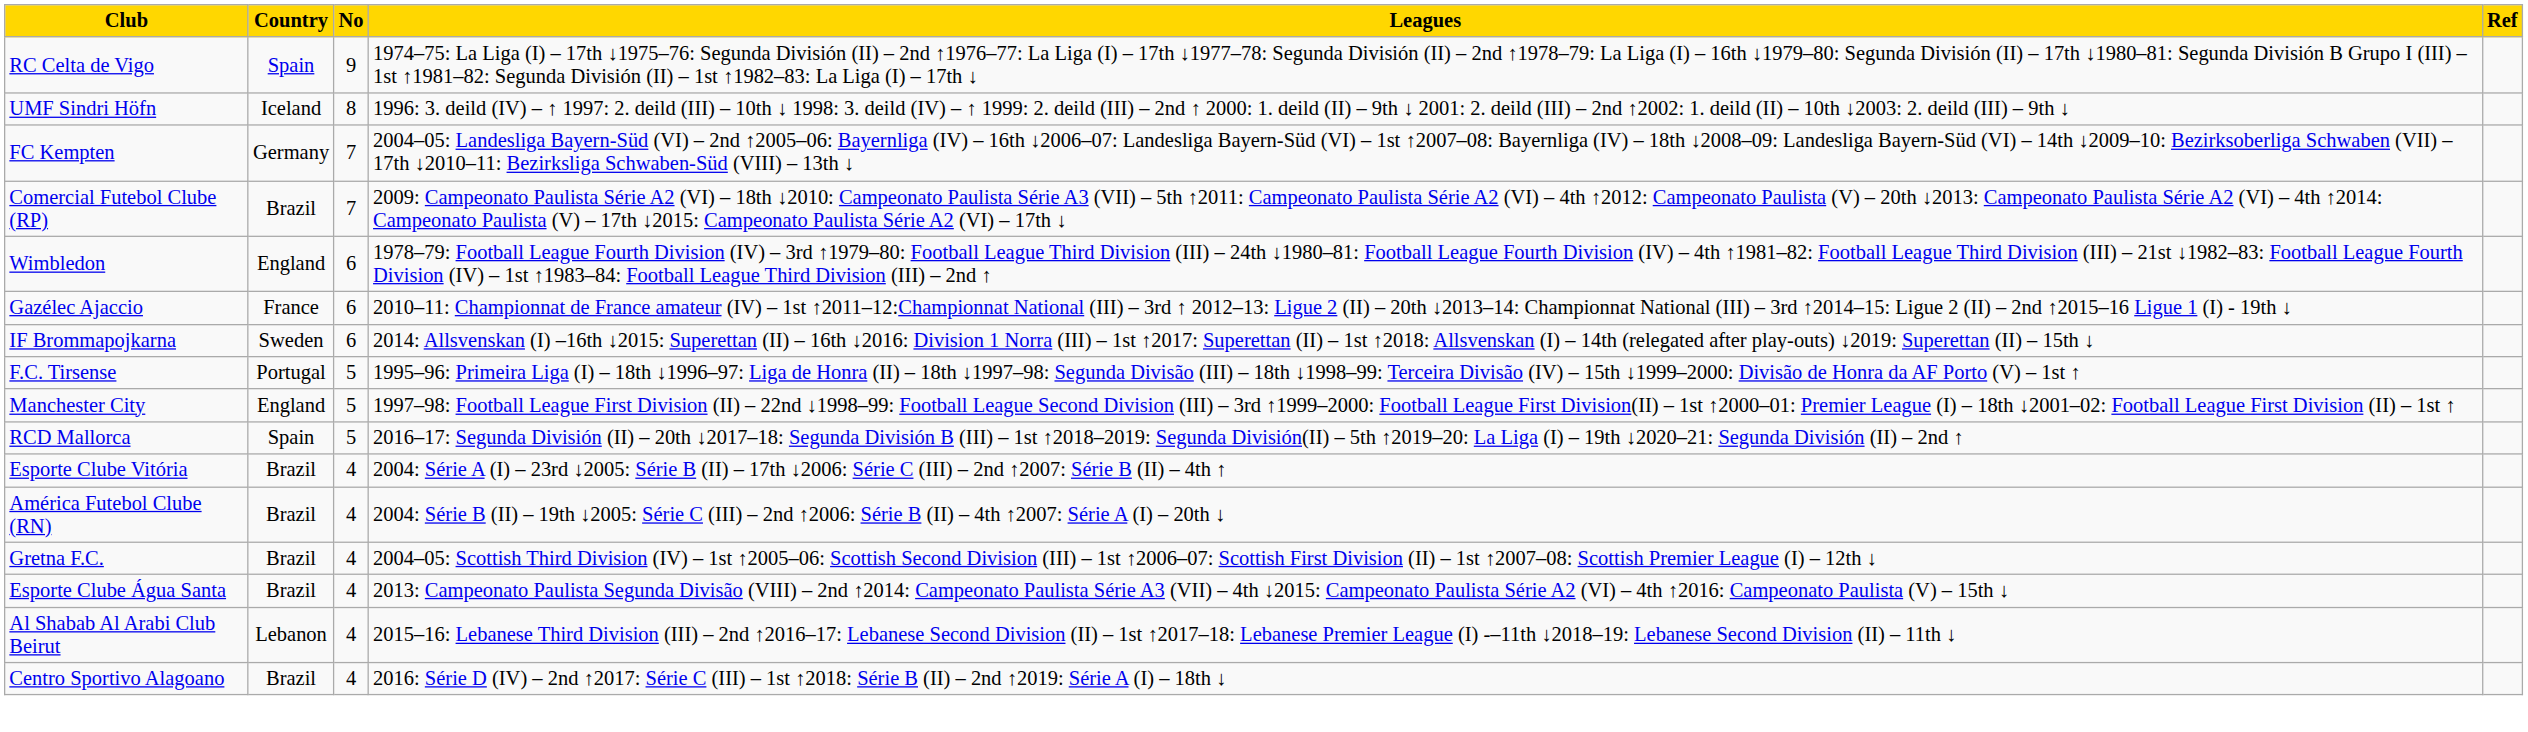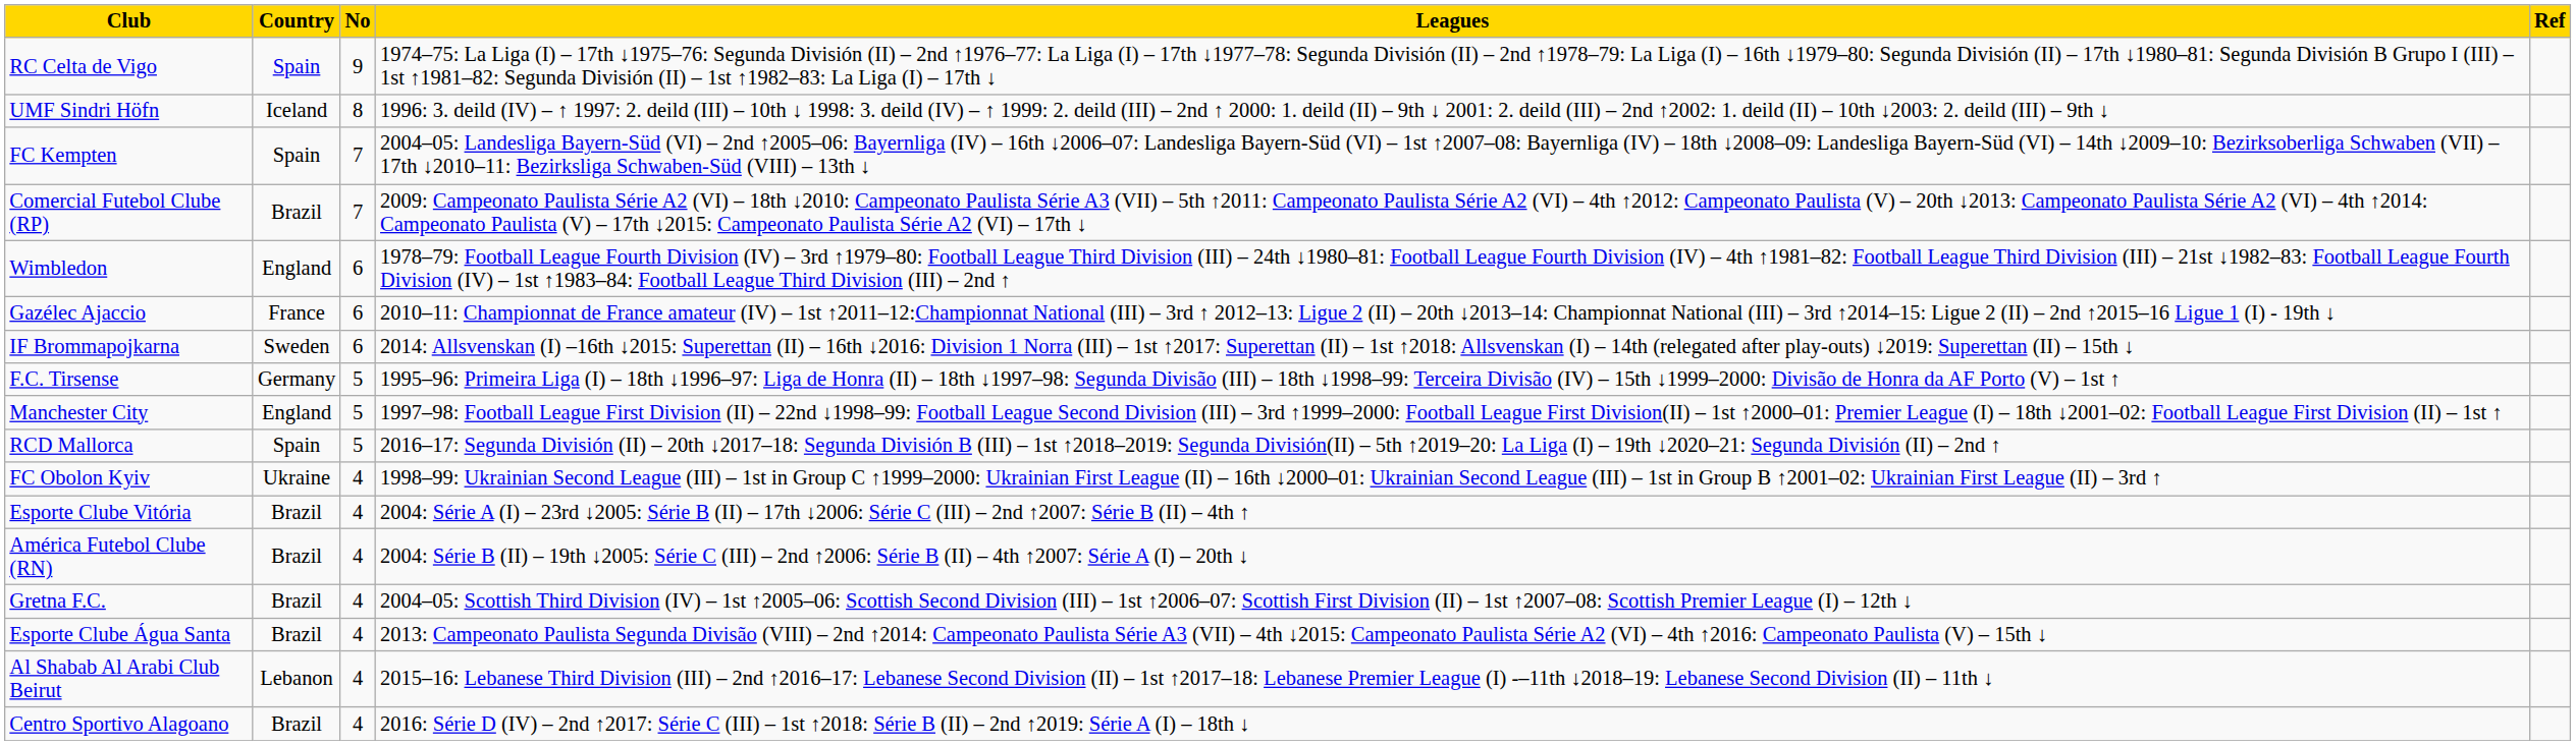FC Kempten | Country: Germany -> Spain
F.C. Tirsense | Country: Portugal -> Germany
+ row: FC Obolon Kyiv | Ukraine | 4 | 1998–99: Ukrainian Second League (III) – 1st in Group C ↑1999–2000: Ukrainian First League (II) – 16th ↓2000–01: Ukrainian Second League (III) – 1st in Group B ↑2001–02: Ukrainian First League (II) – 3rd ↑
